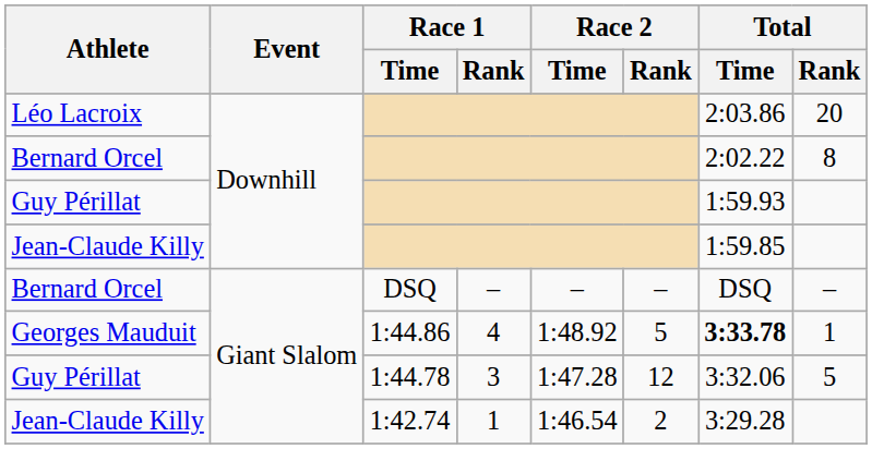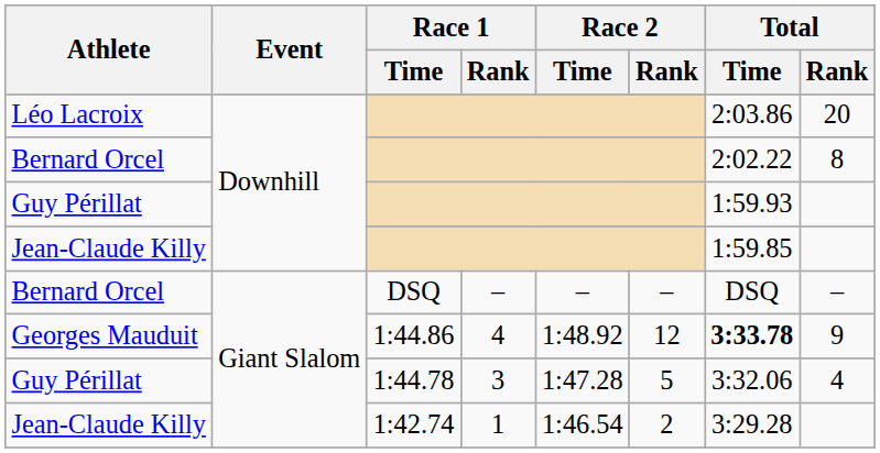Georges Mauduit | Race 2 / Rank: 5 -> 12
Georges Mauduit | Total / Rank: 1 -> 9
Guy Périllat / 1:44.78 | Race 2 / Rank: 12 -> 5
Guy Périllat / 1:44.78 | Total / Rank: 5 -> 4
